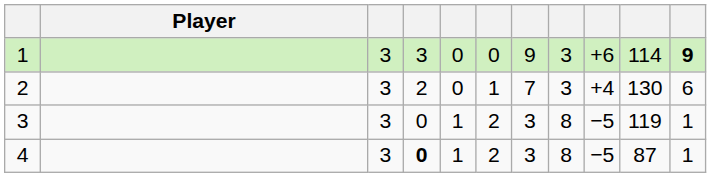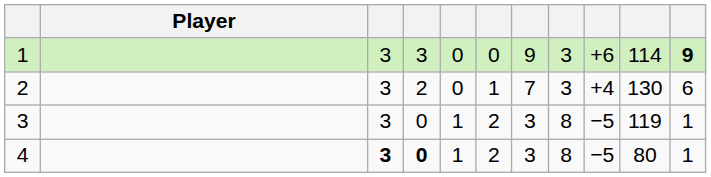4 | column 3: normal -> bold
4 | column 10: 87 -> 80
